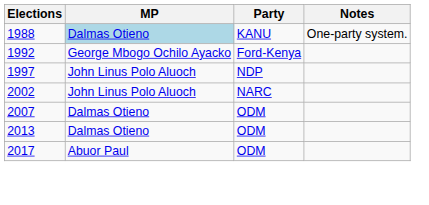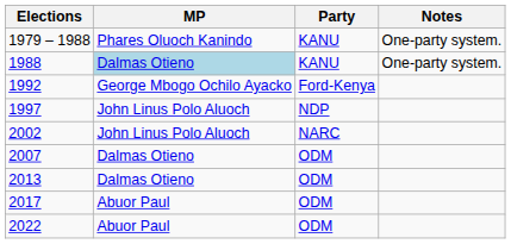+ row: 1979 – 1988 | Phares Oluoch Kanindo | KANU | One-party system.
+ row: 2022 | Abuor Paul | ODM
